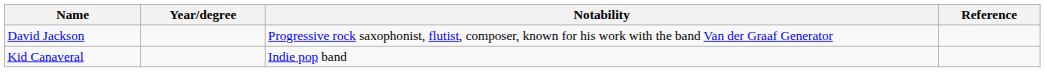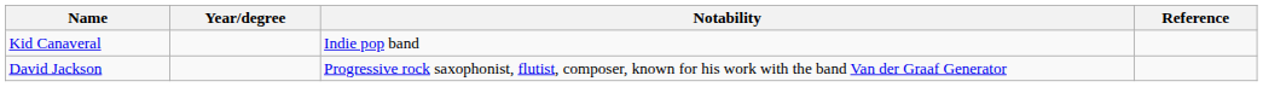rows swapped: Kid Canaveral <-> David Jackson
